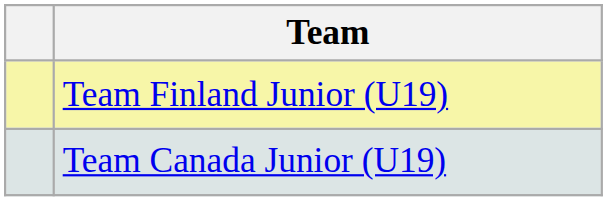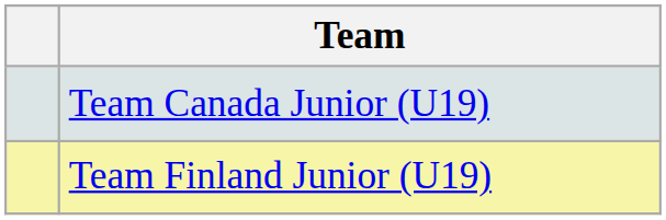rows swapped: Team Finland Junior (U19) <-> Team Canada Junior (U19)
